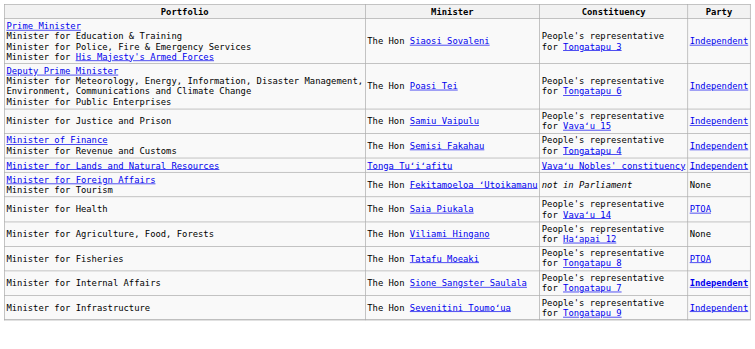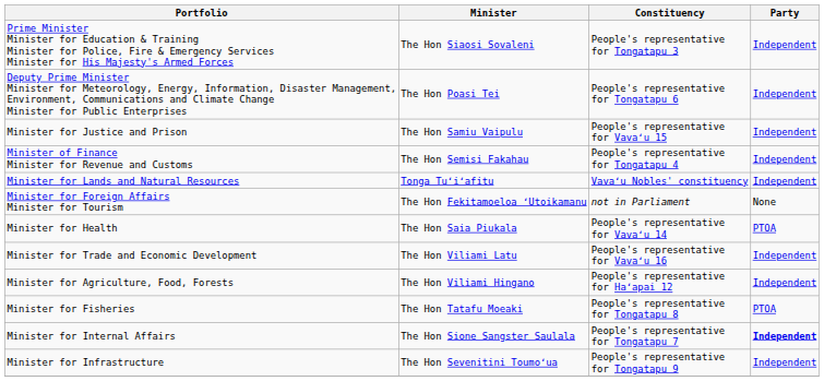+ row: Minister for Trade and Economic Development | The Hon Viliami Latu | People's representative for Vavaʻu 16 | Independent
Minister for Agriculture, Food, Forests | Party: None -> Independent
